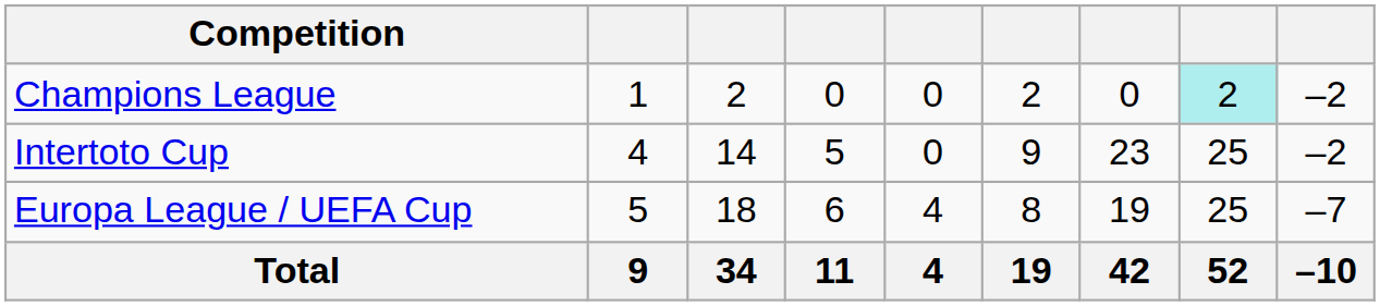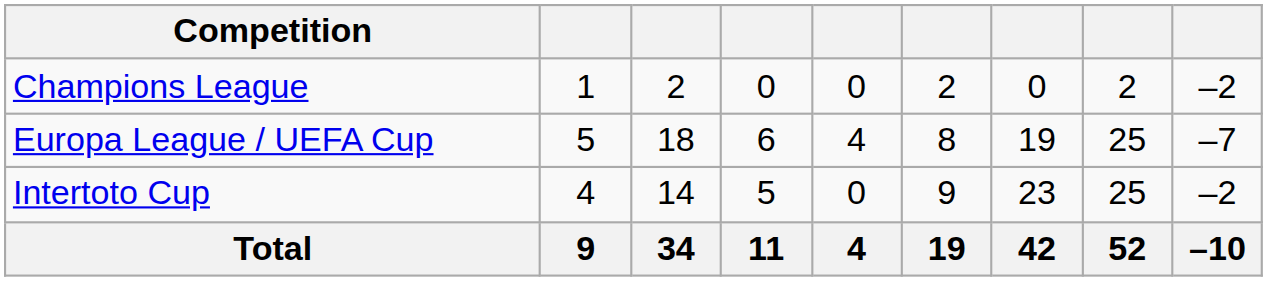Champions League | column 8: paleturquoise background -> no background
rows swapped: Europa League / UEFA Cup <-> Intertoto Cup
